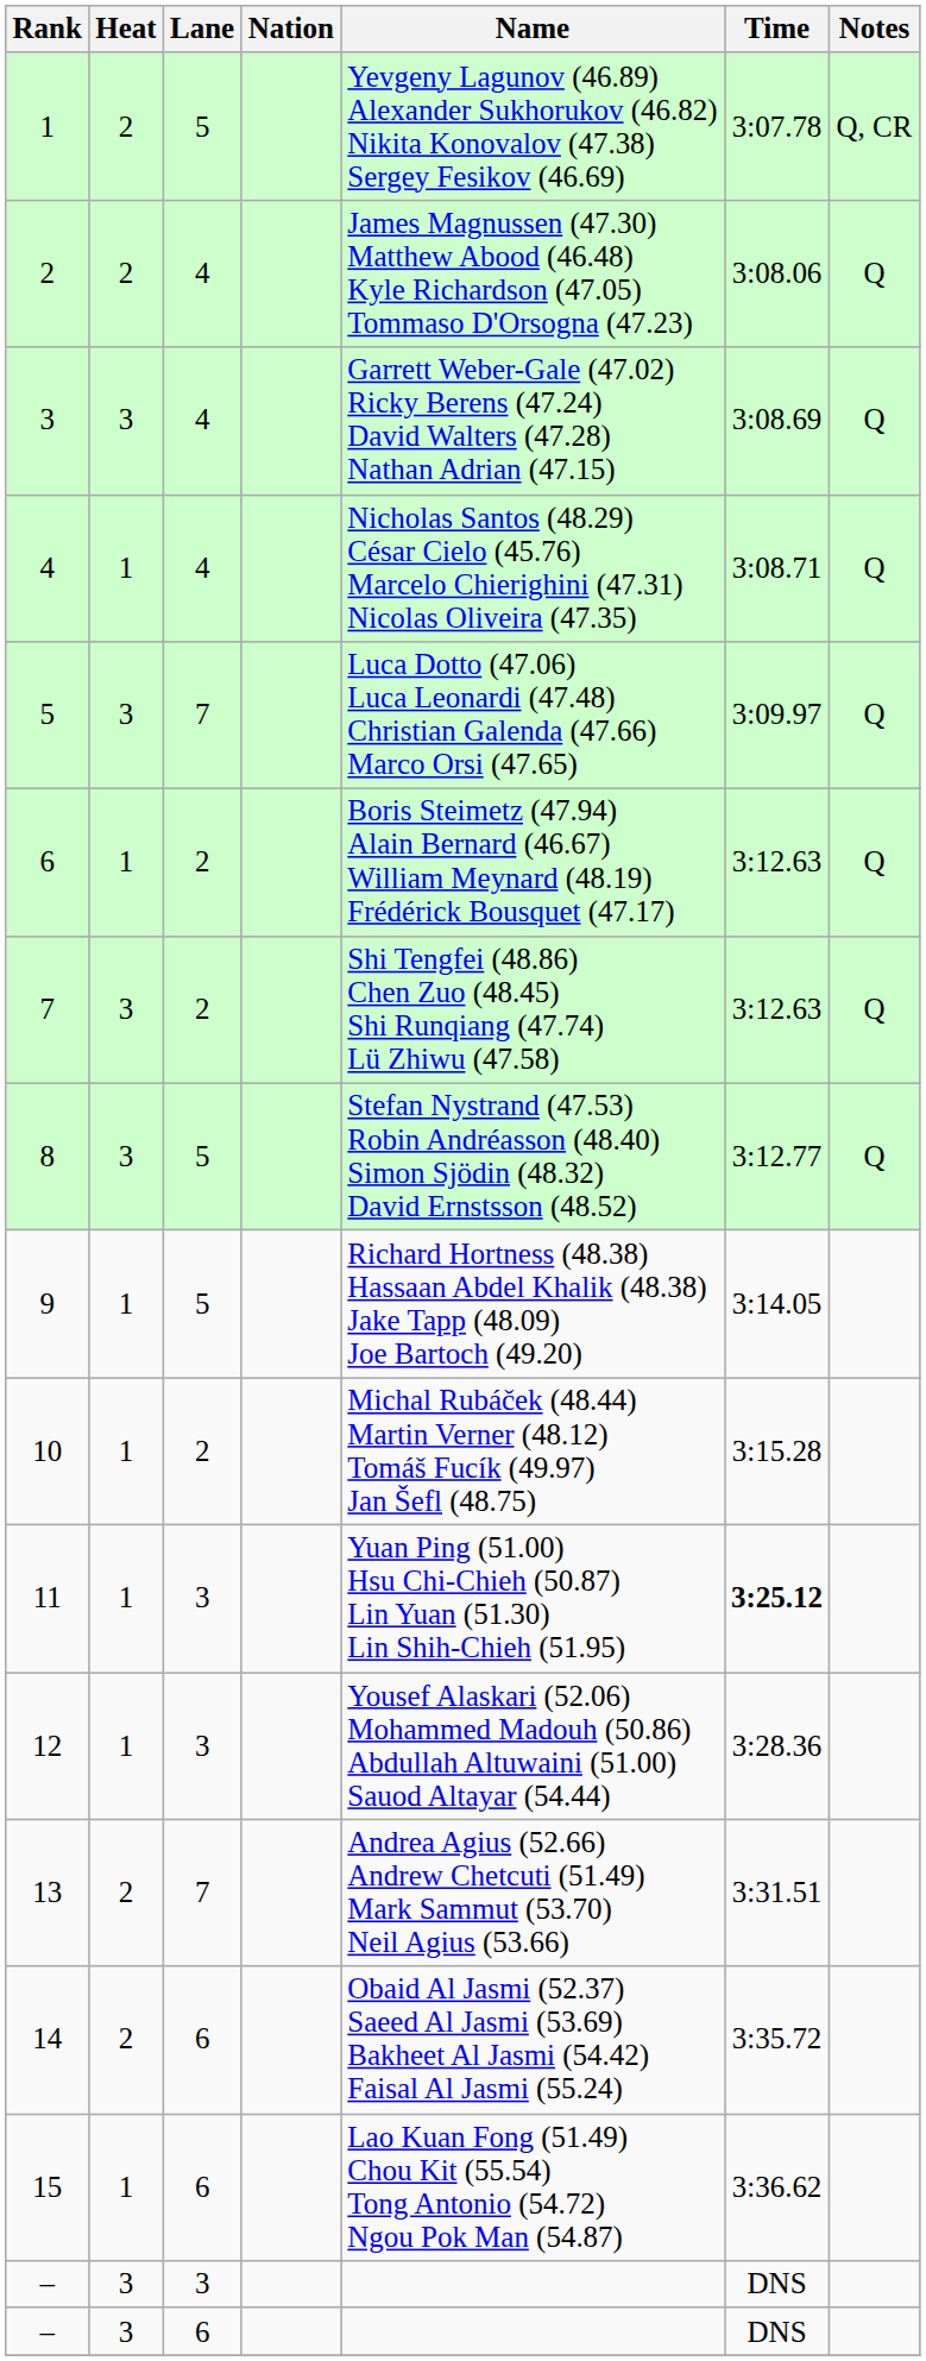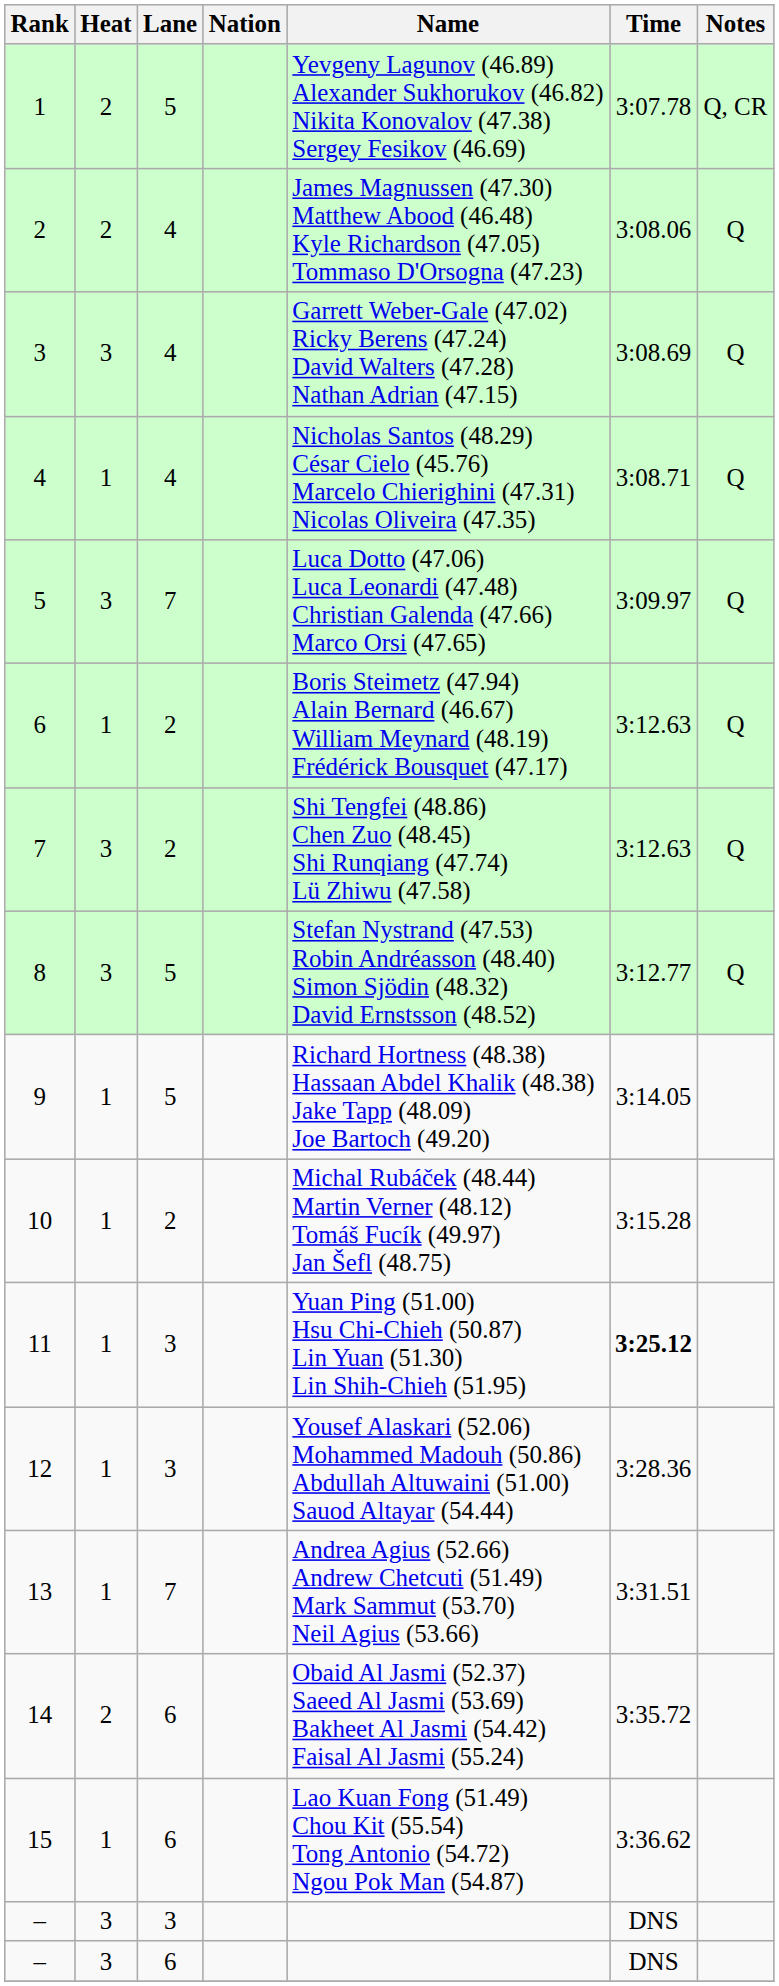13 | Heat: 2 -> 1
